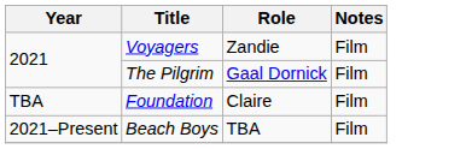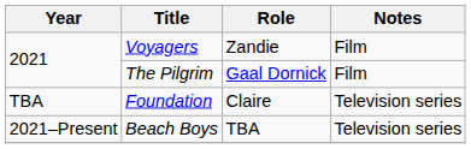Foundation | Notes: Film -> Television series
Beach Boys | Notes: Film -> Television series
